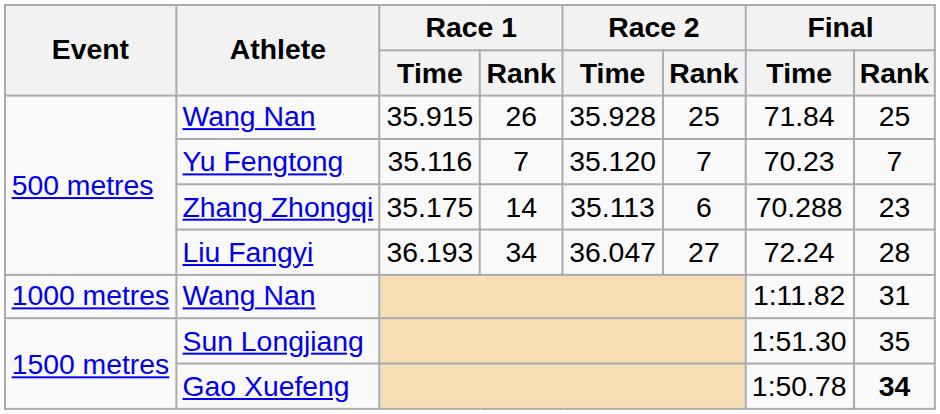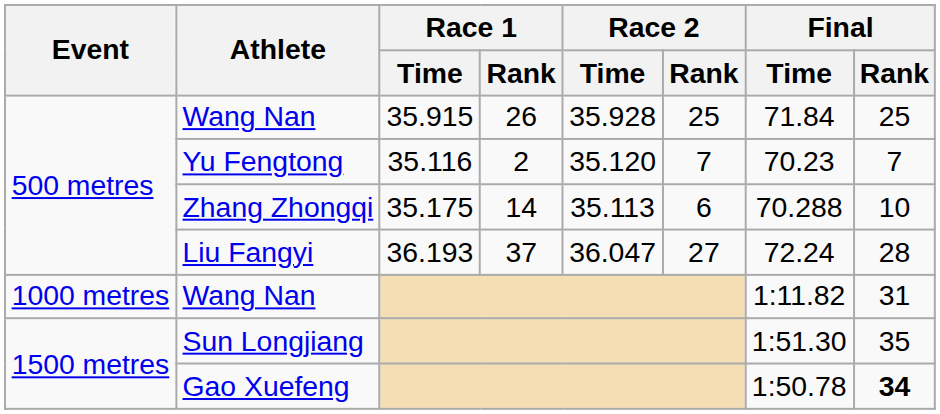Yu Fengtong | Race 1 / Rank: 7 -> 2
Zhang Zhongqi | Final / Rank: 23 -> 10
Liu Fangyi | Race 1 / Rank: 34 -> 37
